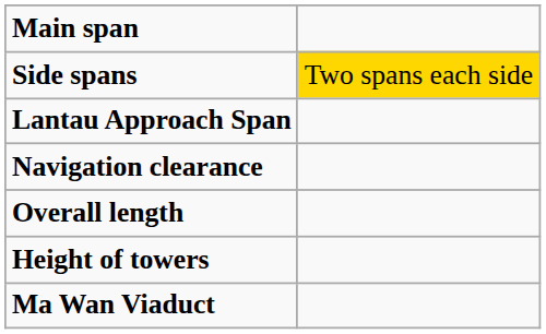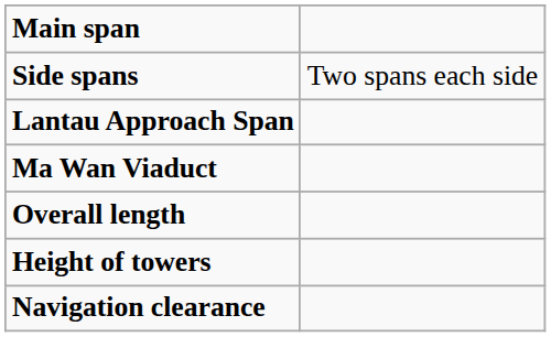Side spans | column 2: gold background -> no background
rows swapped: Ma Wan Viaduct <-> Navigation clearance
